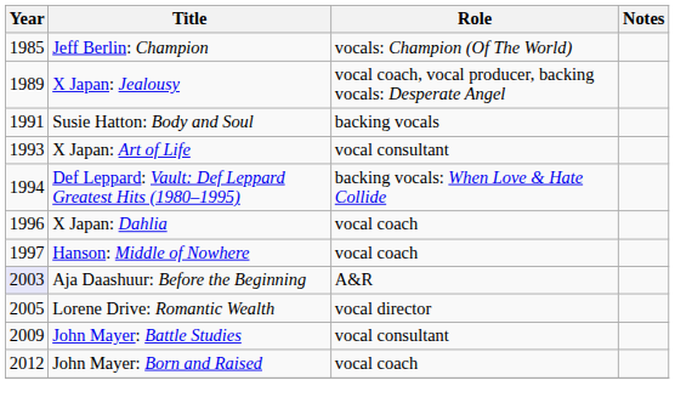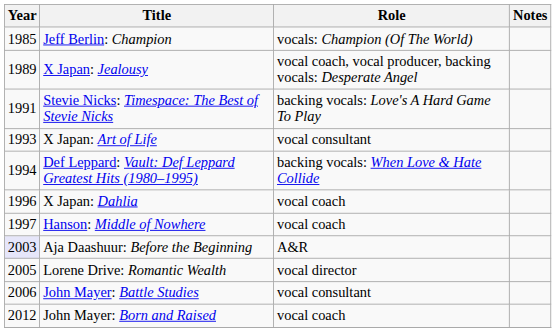- row: 1991 | Susie Hatton: Body and Soul | backing vocals
+ row: 1991 | Stevie Nicks: Timespace: The Best of Stevie Nicks | backing vocals: Love's A Hard Game To Play
John Mayer: Battle Studies | Year: 2009 -> 2006
